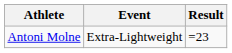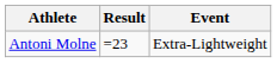columns swapped: Event <-> Result
